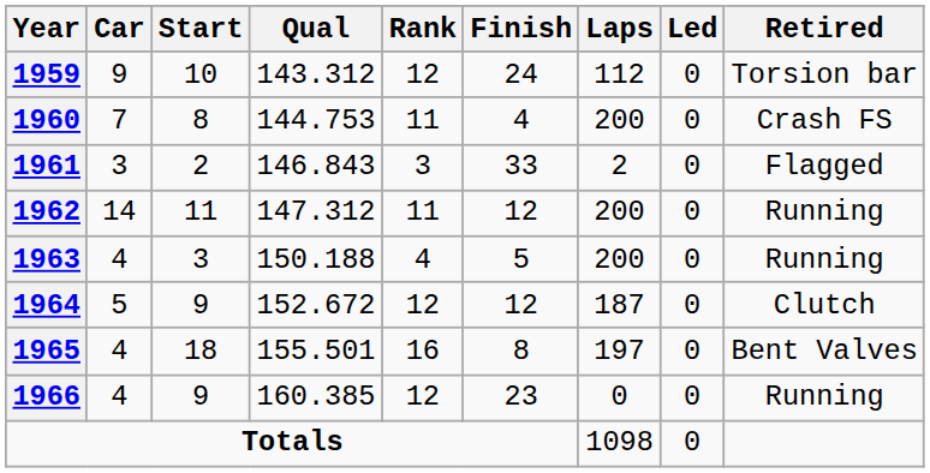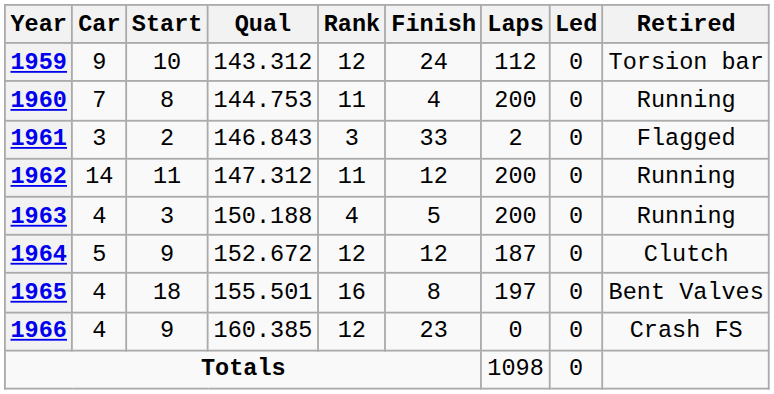1960 | Retired: Crash FS -> Running
1966 | Retired: Running -> Crash FS
